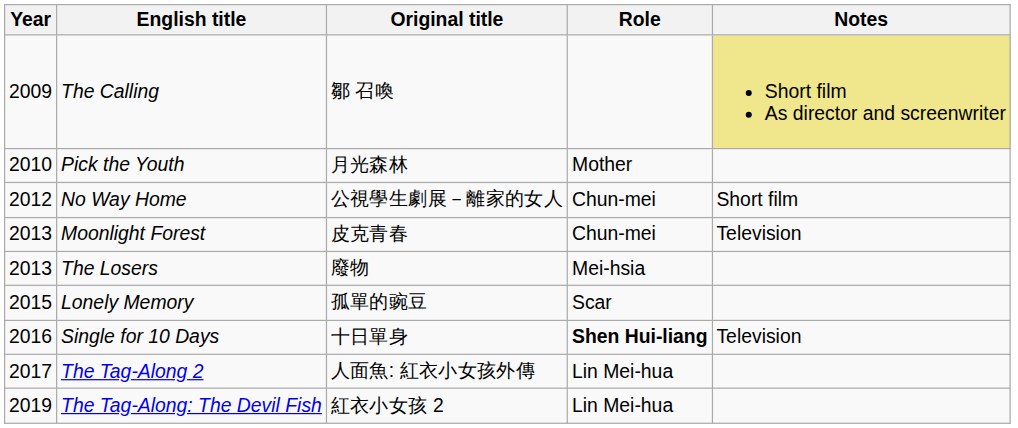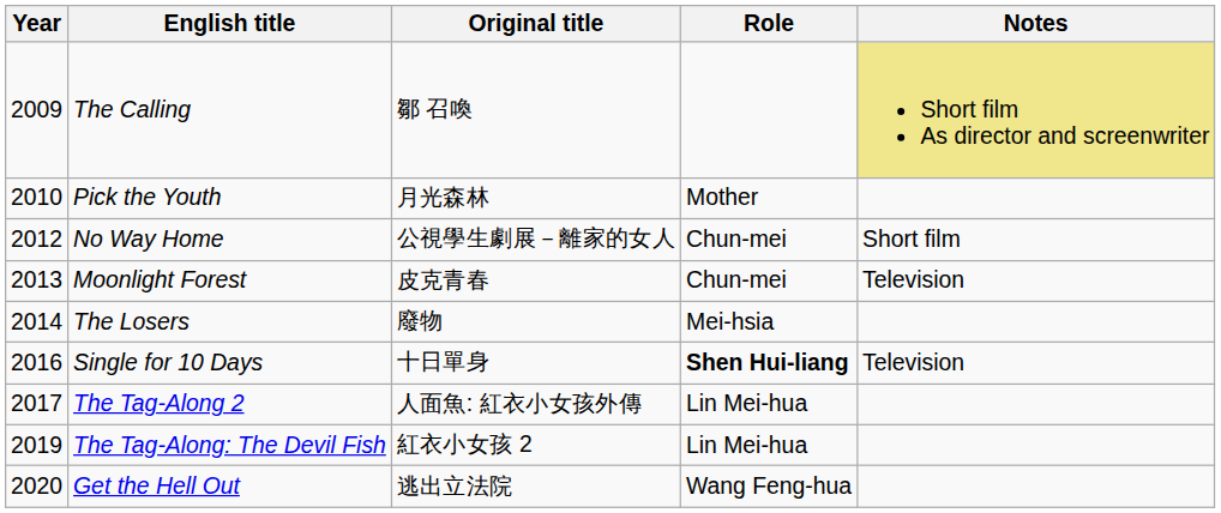The Losers | Year: 2013 -> 2014
- row: 2015 | Lonely Memory | 孤單的豌豆 | Scar
+ row: 2020 | Get the Hell Out | 逃出立法院 | Wang Feng-hua
